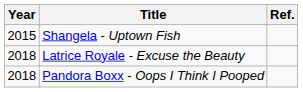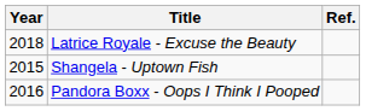rows swapped: Shangela - Uptown Fish <-> Latrice Royale - Excuse the Beauty
Pandora Boxx - Oops I Think I Pooped | Year: 2018 -> 2016
